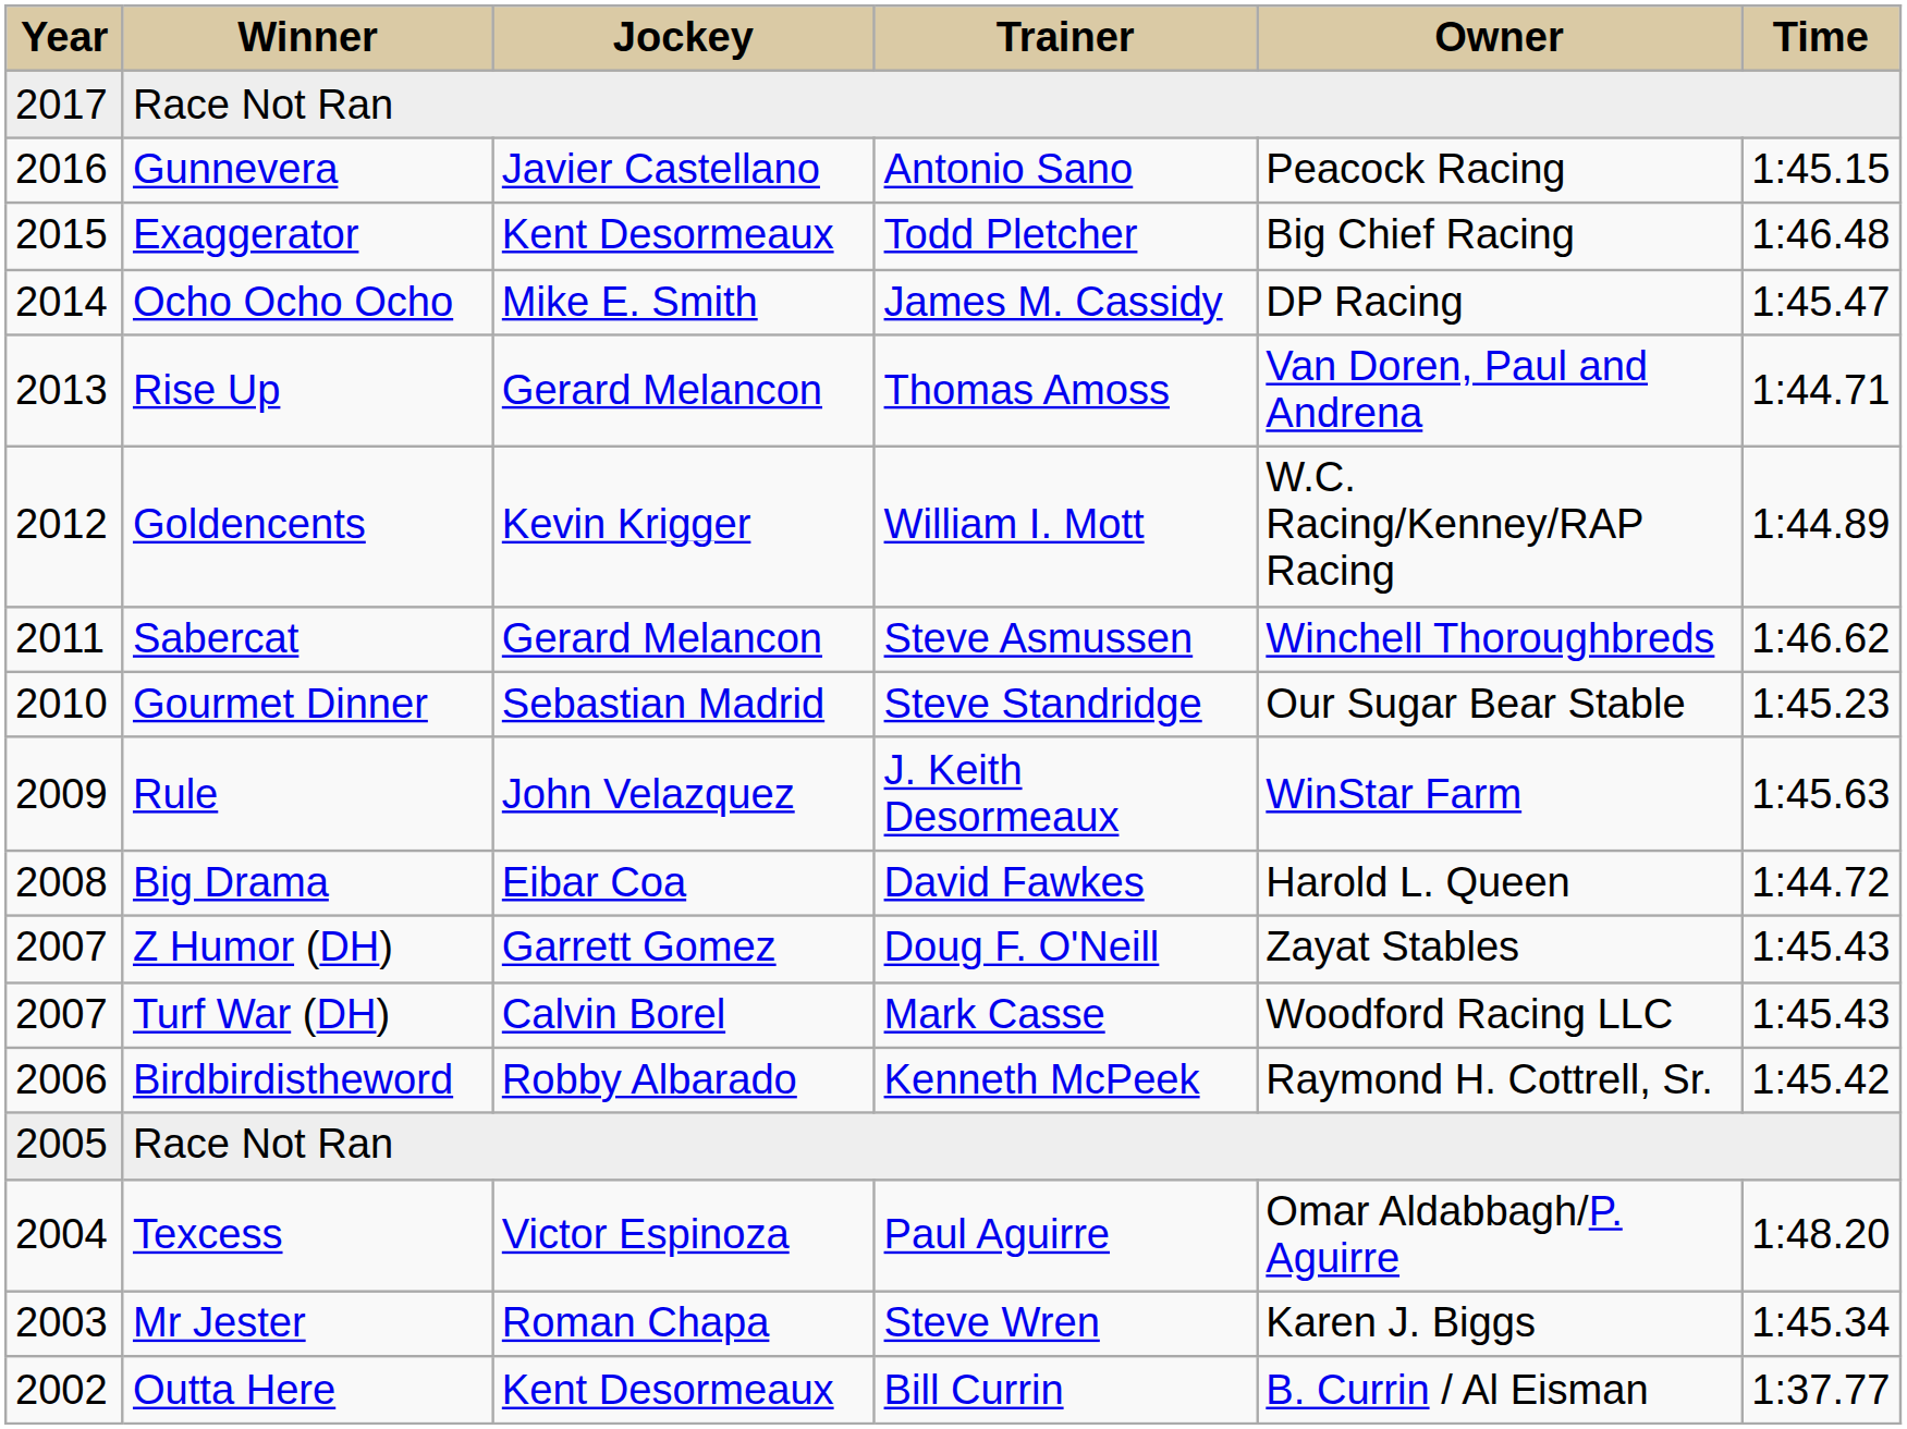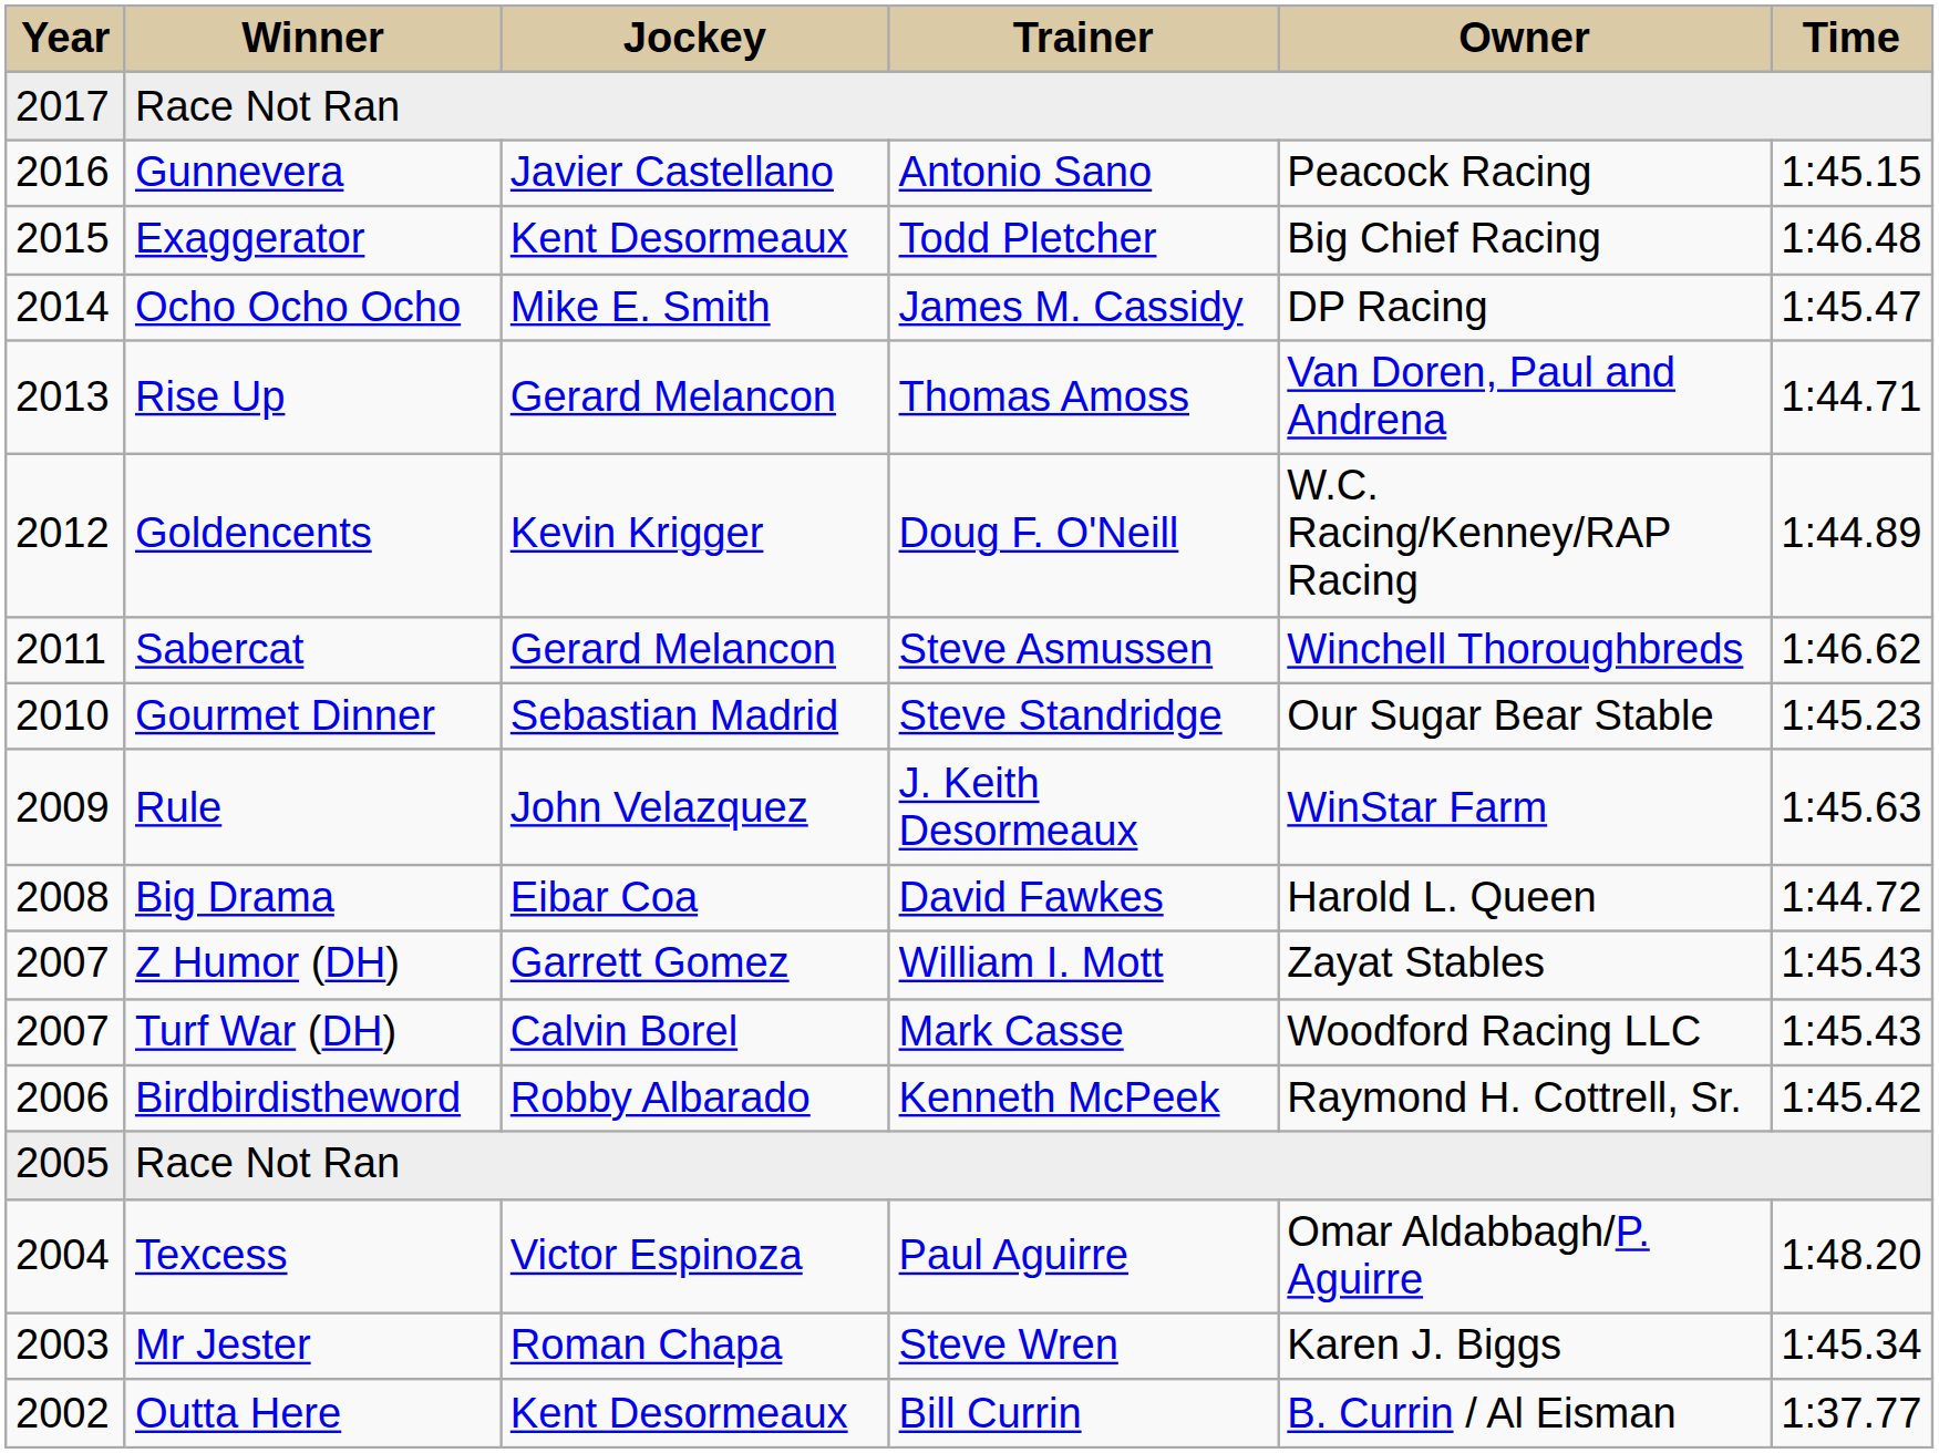Goldencents | Trainer: William I. Mott -> Doug F. O'Neill
Z Humor (DH) | Trainer: Doug F. O'Neill -> William I. Mott
